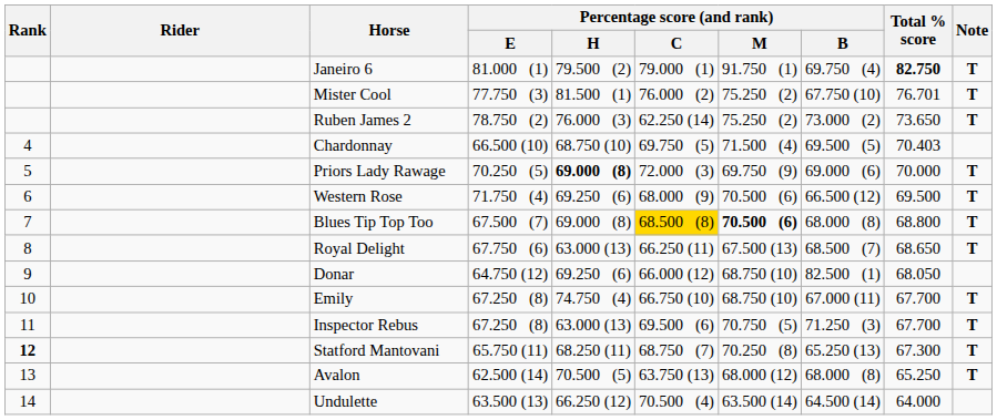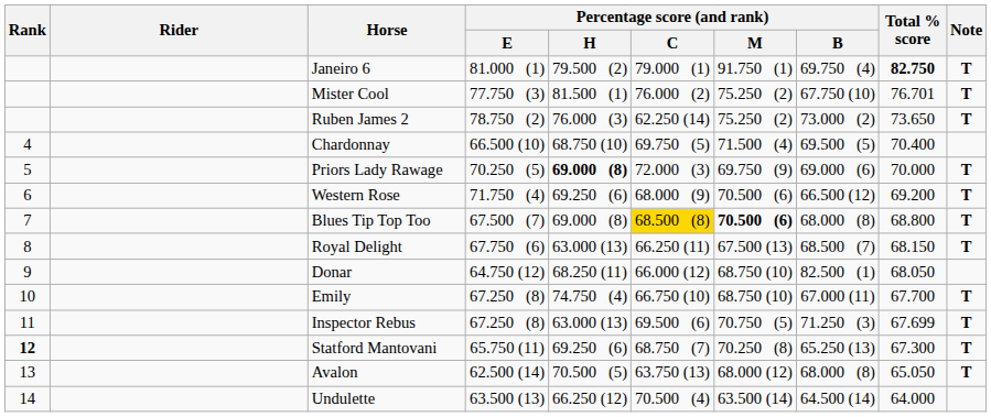Chardonnay | Total % score: 70.403 -> 70.400
Western Rose | Total % score: 69.500 -> 69.200
Royal Delight | Total % score: 68.650 -> 68.150
Donar | Percentage score (and rank) / H: 69.250 (6) -> 68.250 (11)
Inspector Rebus | Total % score: 67.700 -> 67.699
Statford Mantovani | Percentage score (and rank) / H: 68.250 (11) -> 69.250 (6)
Avalon | Total % score: 65.250 -> 65.050
